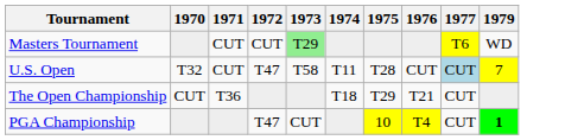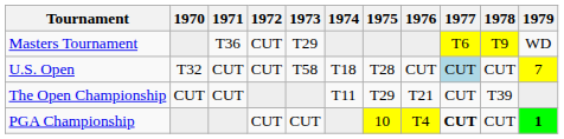+ column: 1978 | T9 | CUT | T39 | CUT
Masters Tournament | 1971: CUT -> T36
Masters Tournament | 1973: lightgreen background -> no background
U.S. Open | 1972: T47 -> CUT
U.S. Open | 1974: T11 -> T18
The Open Championship | 1971: T36 -> CUT
The Open Championship | 1974: T18 -> T11
PGA Championship | 1972: T47 -> CUT
PGA Championship | 1977: normal -> bold
